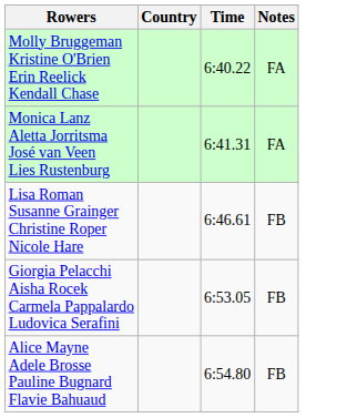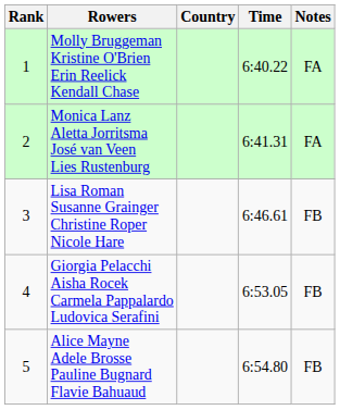+ column: Rank | 1 | 2 | 3 | 4 | 5
